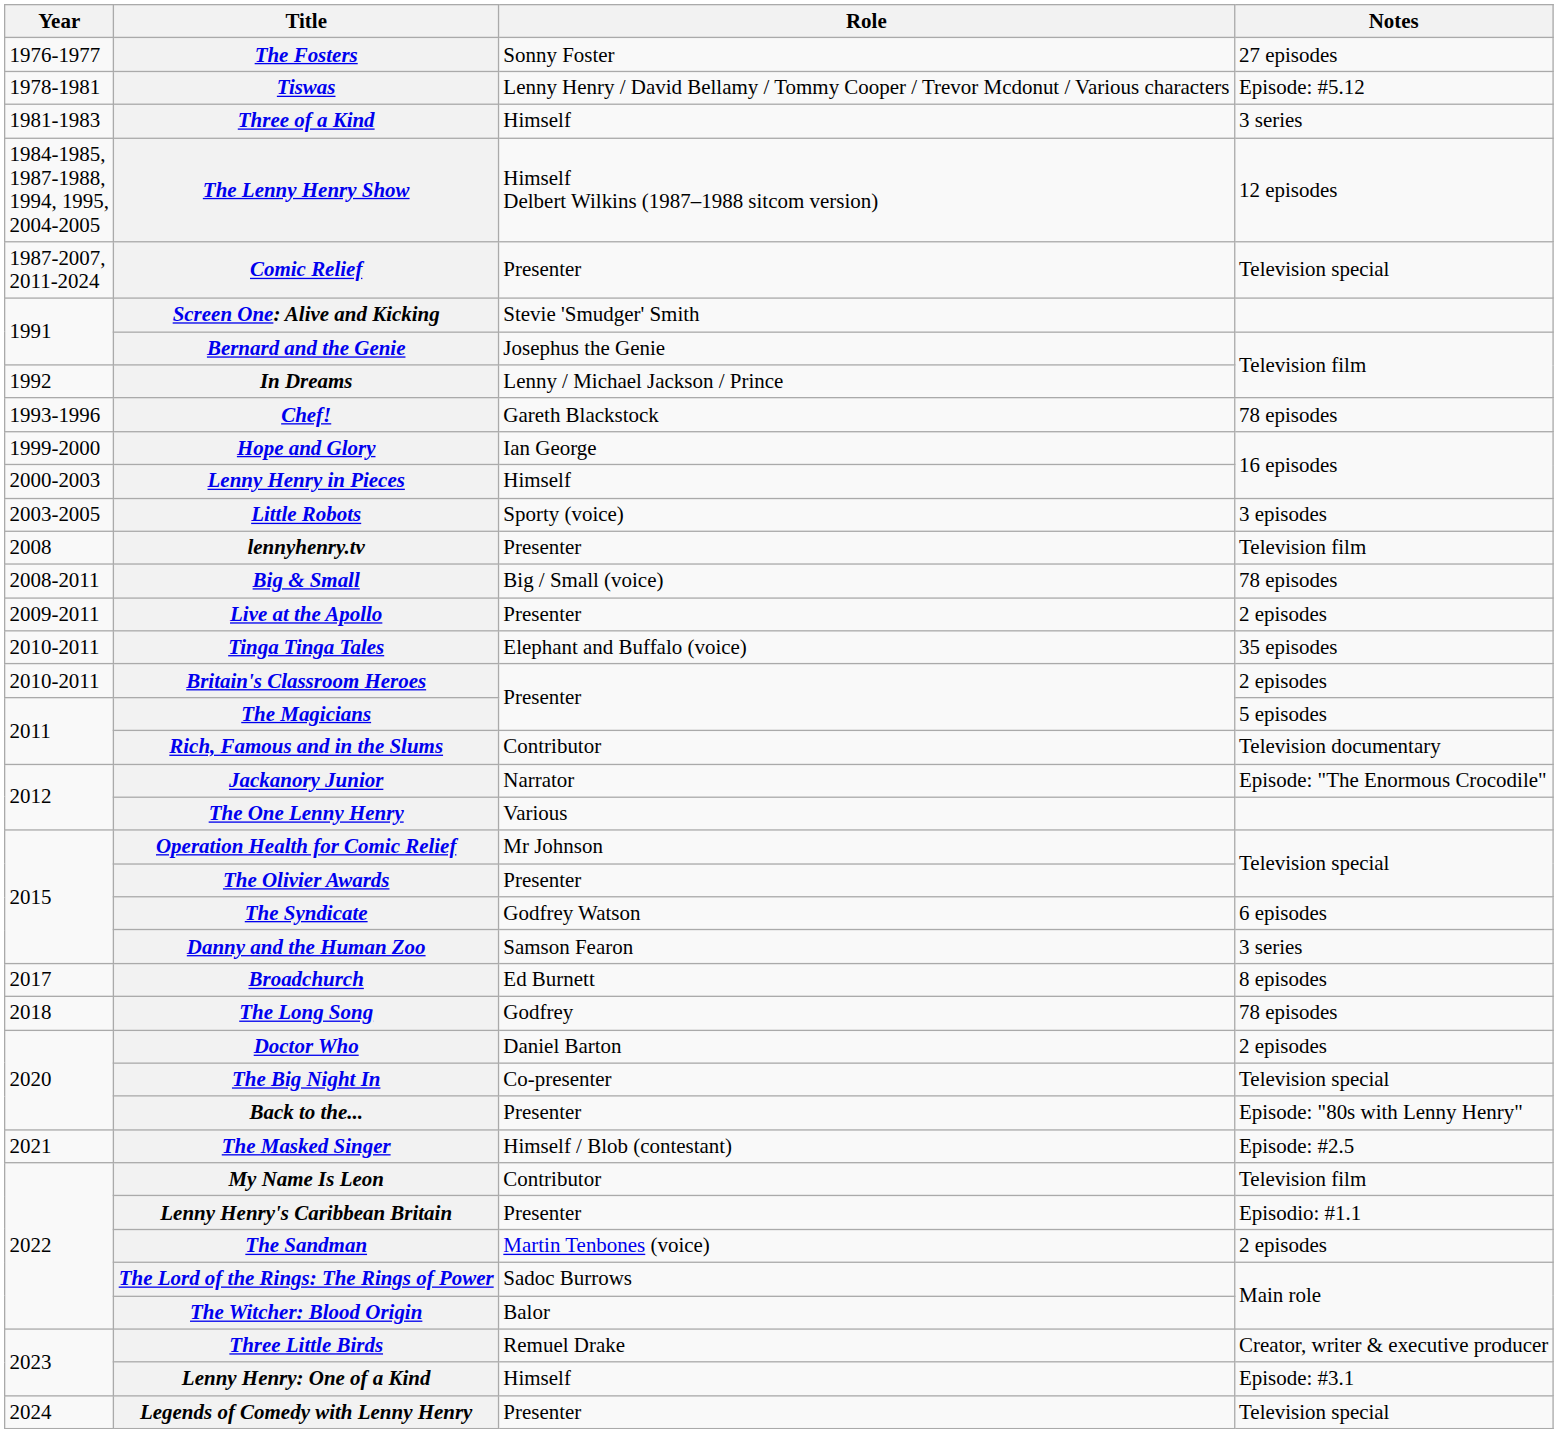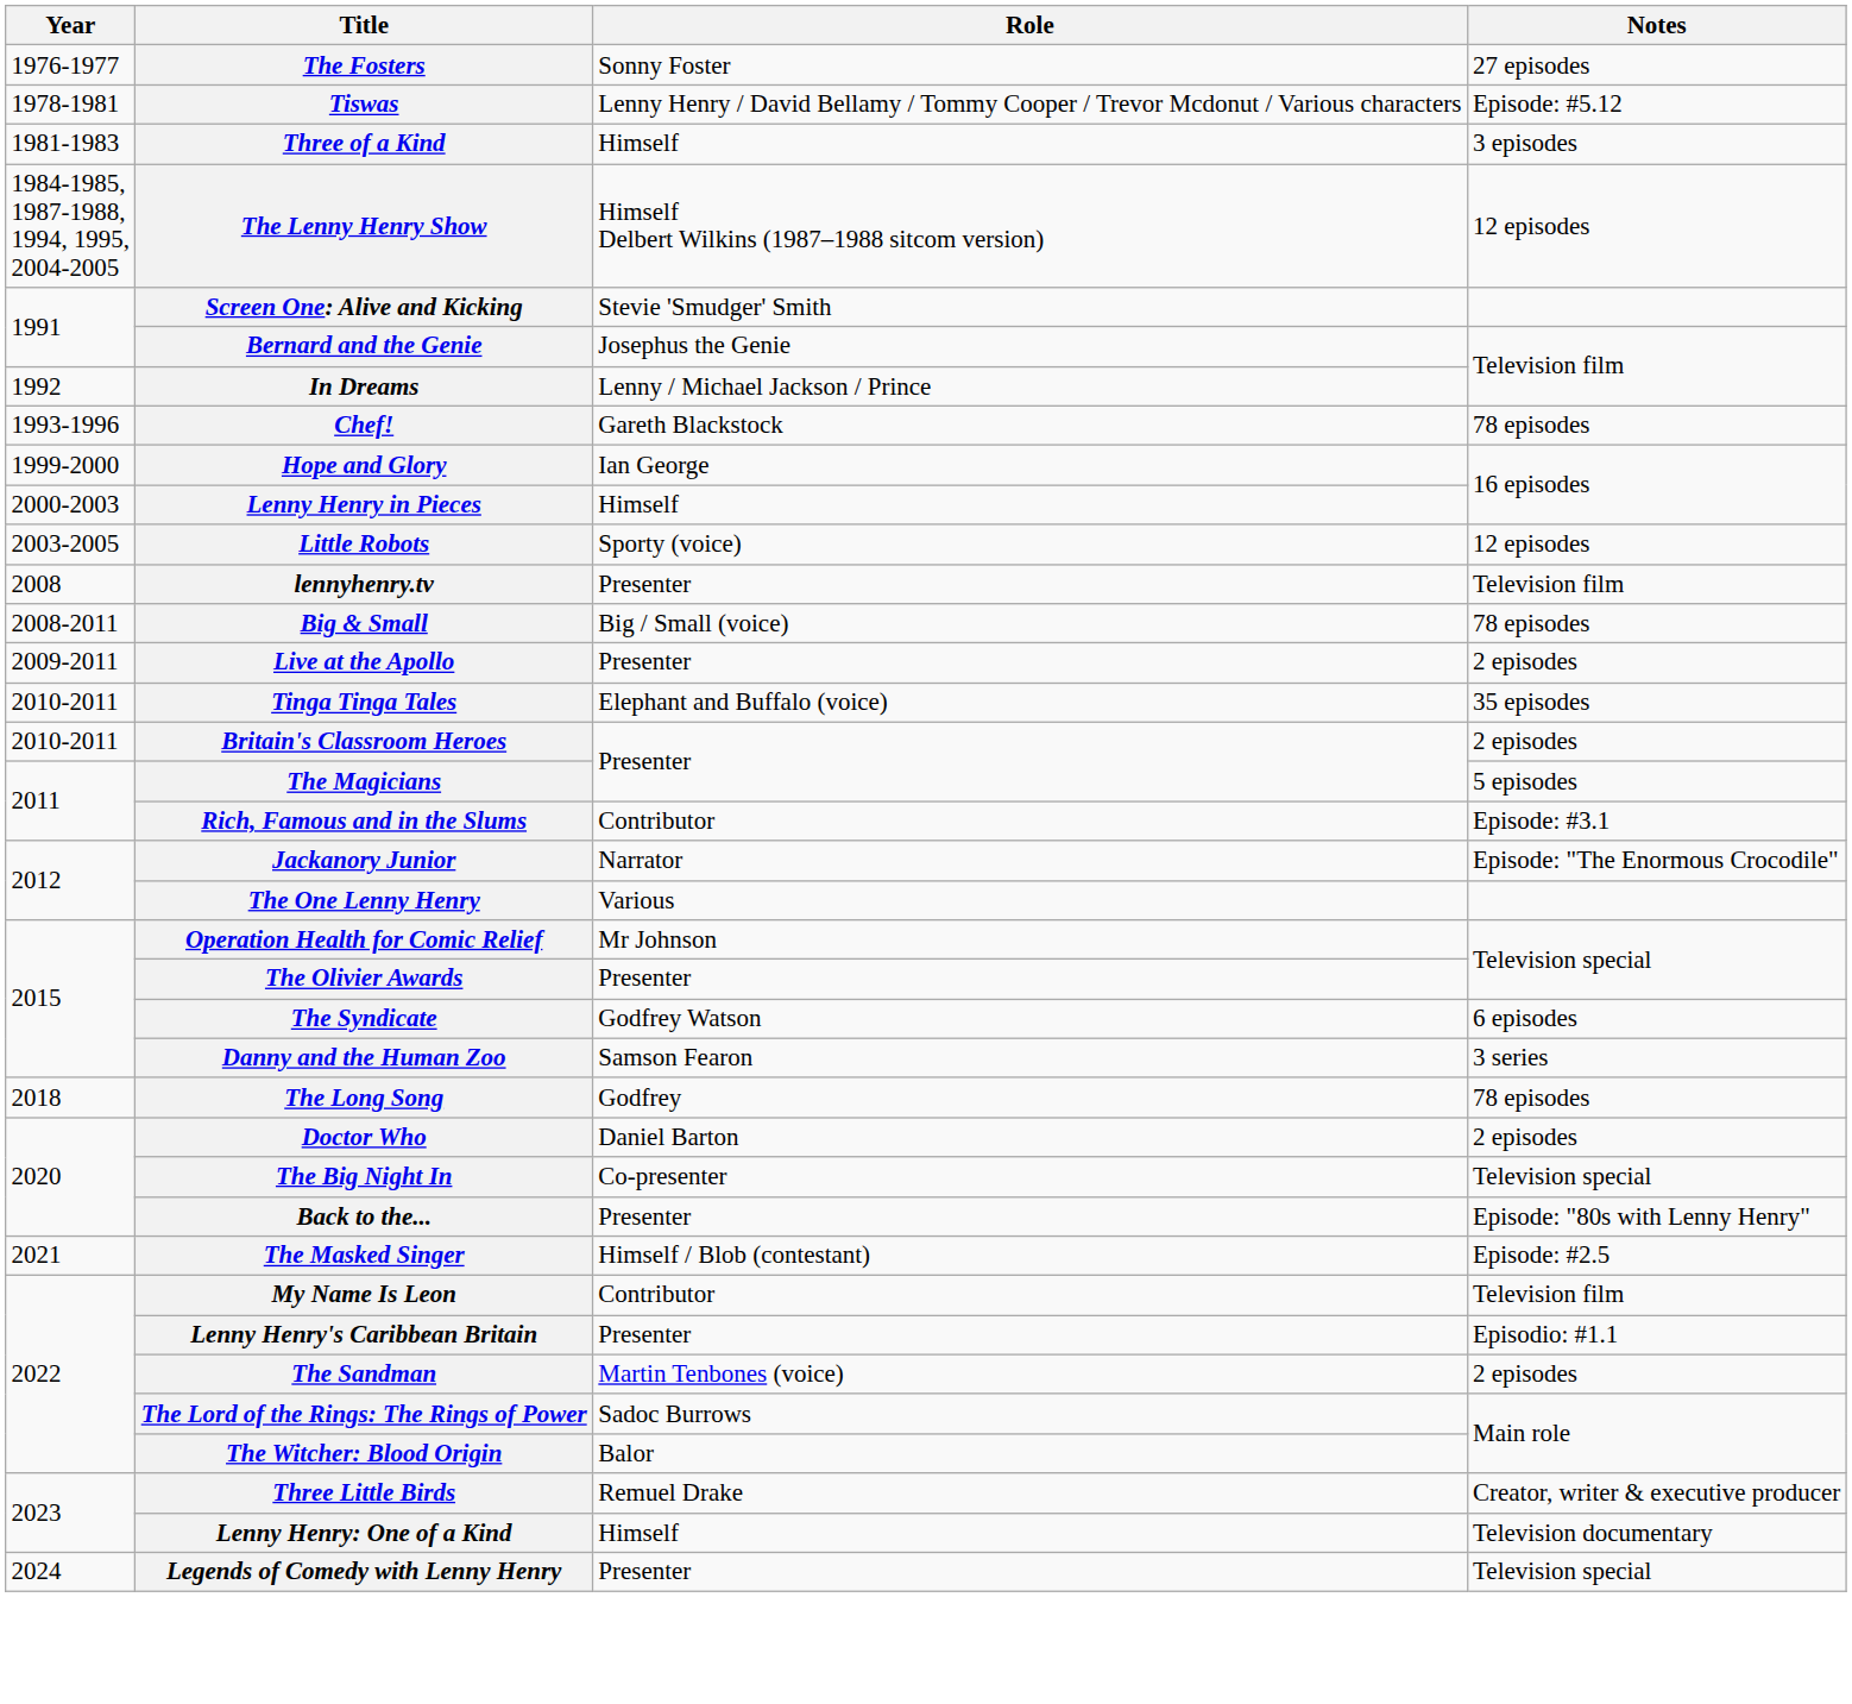Three of a Kind | Notes: 3 series -> 3 episodes
- row: 1987-2007, 2011-2024 | Comic Relief | Presenter | Television special
Little Robots | Notes: 3 episodes -> 12 episodes
Rich, Famous and in the Slums | Notes: Television documentary -> Episode: #3.1
- row: 2017 | Broadchurch | Ed Burnett | 8 episodes
Lenny Henry: One of a Kind | Notes: Episode: #3.1 -> Television documentary
